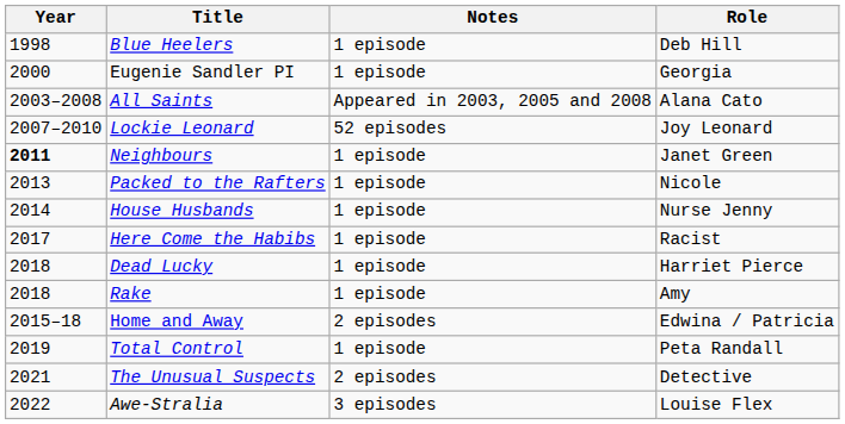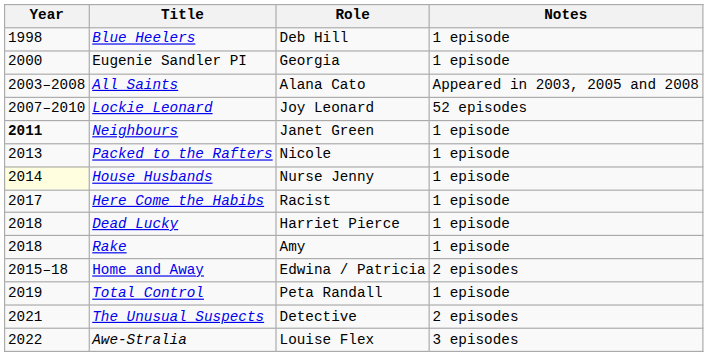columns swapped: Role <-> Notes
House Husbands | Year: no background -> lightyellow background
